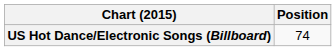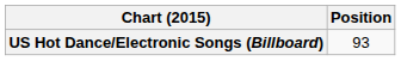US Hot Dance/Electronic Songs (Billboard) | Position: 74 -> 93
